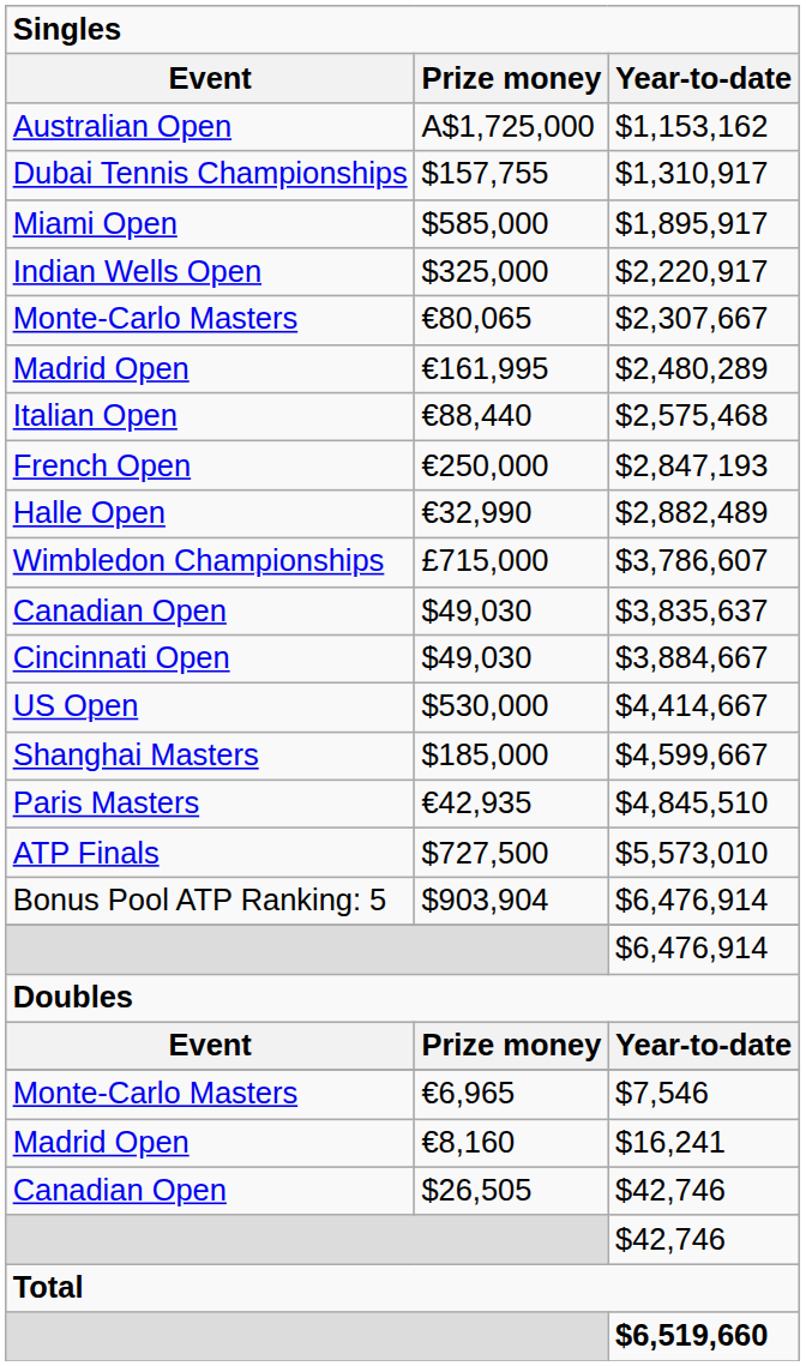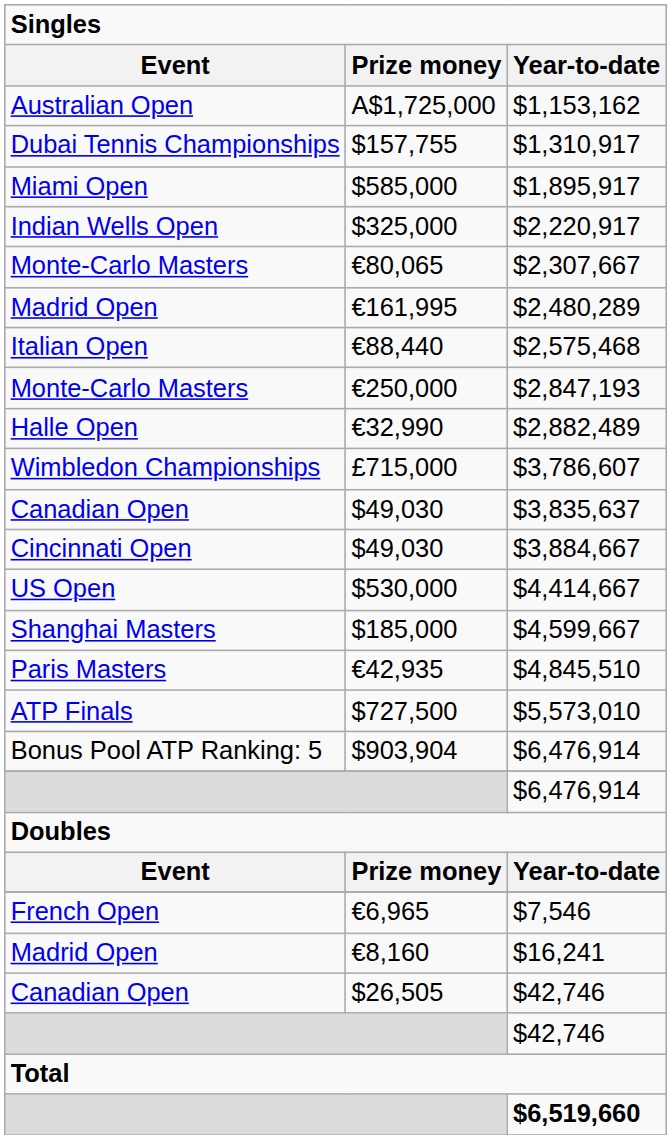$2,847,193 | Event: French Open -> Monte-Carlo Masters
$7,546 | Event: Monte-Carlo Masters -> French Open
